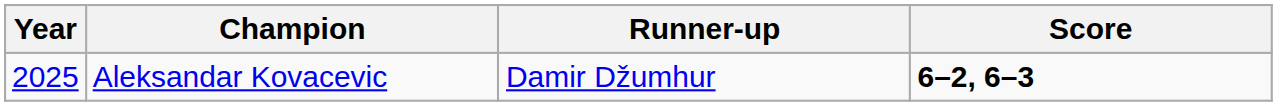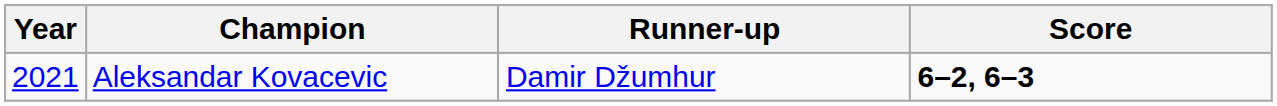Aleksandar Kovacevic | Year: 2025 -> 2021
